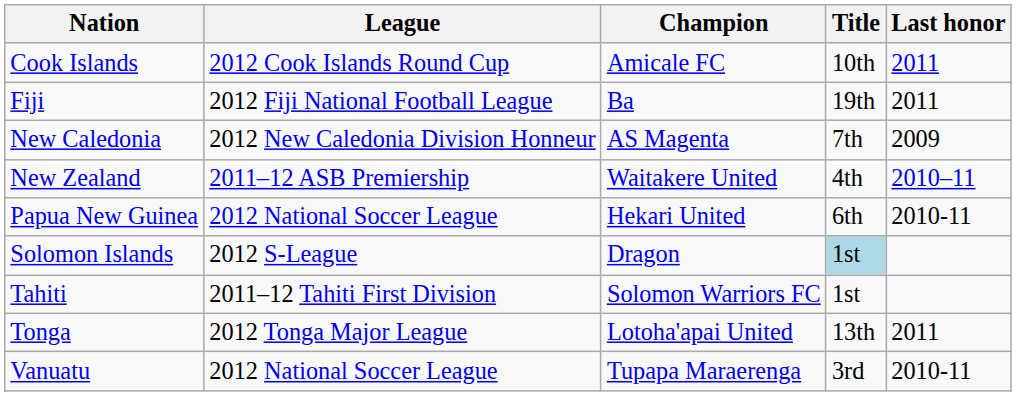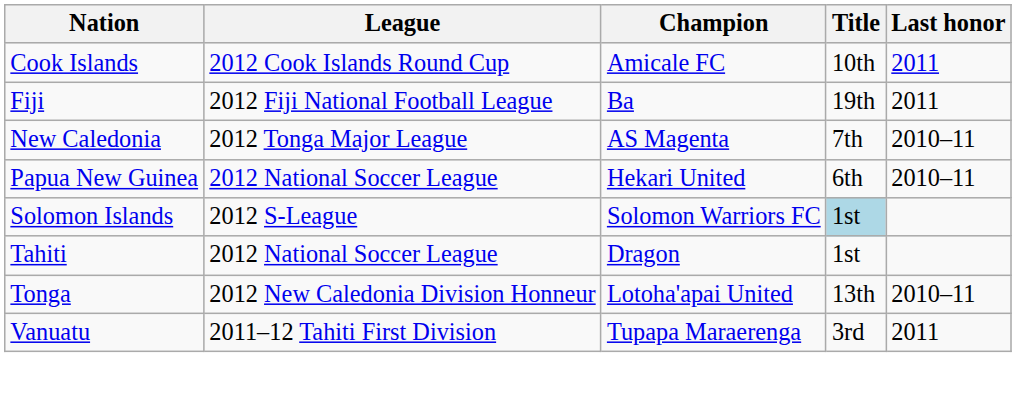New Caledonia | League: 2012 New Caledonia Division Honneur -> 2012 Tonga Major League
New Caledonia | Last honor: 2009 -> 2010–11
- row: New Zealand | 2011–12 ASB Premiership | Waitakere United | 4th | 2010–11
Papua New Guinea | Last honor: 2010-11 -> 2010–11
Solomon Islands | Champion: Dragon -> Solomon Warriors FC
Tahiti | League: 2011–12 Tahiti First Division -> 2012 National Soccer League
Tahiti | Champion: Solomon Warriors FC -> Dragon
Tonga | League: 2012 Tonga Major League -> 2012 New Caledonia Division Honneur
Tonga | Last honor: 2011 -> 2010–11
Vanuatu | League: 2012 National Soccer League -> 2011–12 Tahiti First Division
Vanuatu | Last honor: 2010-11 -> 2011
